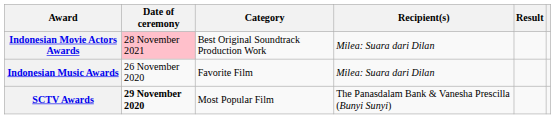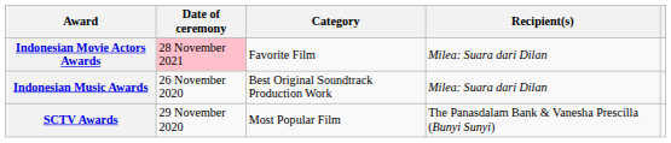- column: Result
Indonesian Movie Actors Awards | Category: Best Original Soundtrack Production Work -> Favorite Film
Indonesian Music Awards | Category: Favorite Film -> Best Original Soundtrack Production Work
SCTV Awards | Date of ceremony: bold -> normal
